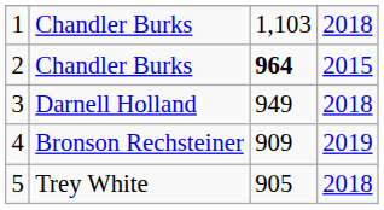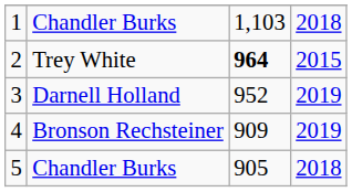2 | column 2: Chandler Burks -> Trey White
3 | column 3: 949 -> 952
3 | column 4: 2018 -> 2019
5 | column 2: Trey White -> Chandler Burks
